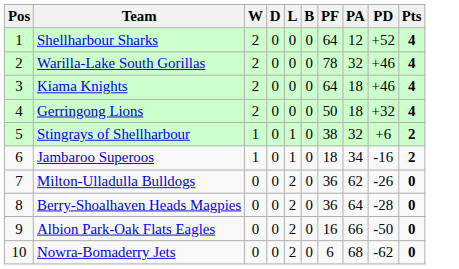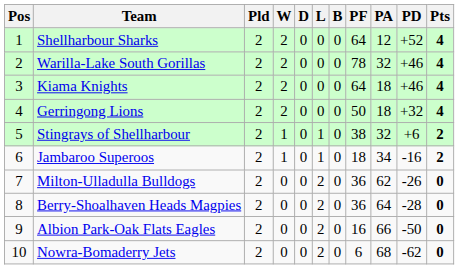+ column: Pld | 2 | 2 | 2 | 2 | 2 | 2 | 2 | 2 | 2 | 2
